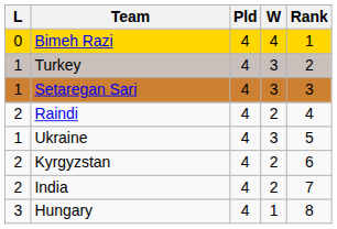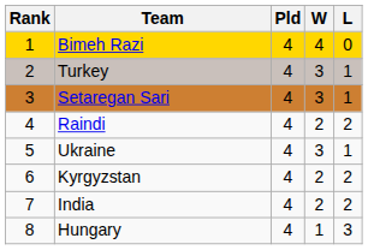columns swapped: Rank <-> L
